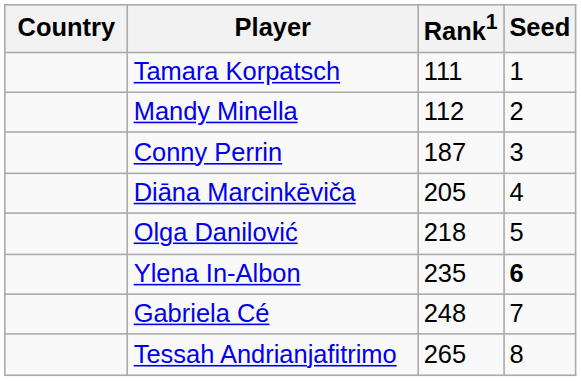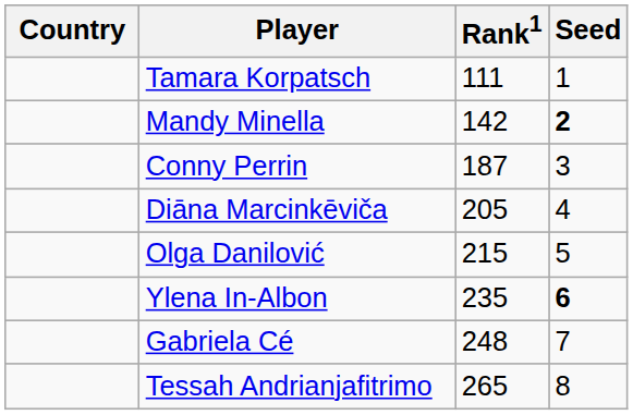Mandy Minella | Rank1: 112 -> 142
Mandy Minella | Seed: normal -> bold
Olga Danilović | Rank1: 218 -> 215
